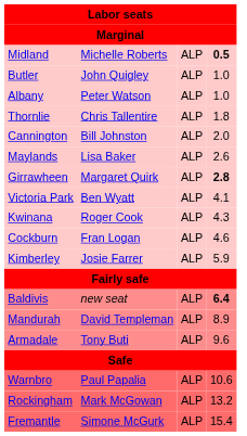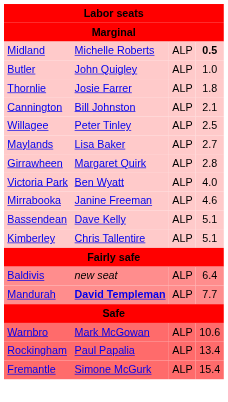- row: Albany | Peter Watson | ALP | 1.0
Thornlie | column 2: Chris Tallentire -> Josie Farrer
Cannington | column 4: 2.0 -> 2.1
+ row: Willagee | Peter Tinley | ALP | 2.5
Maylands | column 4: 2.6 -> 2.7
Girrawheen | column 4: bold -> normal
Victoria Park | column 4: 4.1 -> 4.0
- row: Kwinana | Roger Cook | ALP | 4.3
- row: Cockburn | Fran Logan | ALP | 4.6
+ row: Mirrabooka | Janine Freeman | ALP | 4.6
+ row: Bassendean | Dave Kelly | ALP | 5.1
Kimberley | column 2: Josie Farrer -> Chris Tallentire
Kimberley | column 4: 5.9 -> 5.1
Baldivis | column 4: bold -> normal
Mandurah | column 2: normal -> bold
Mandurah | column 4: 8.9 -> 7.7
- row: Armadale | Tony Buti | ALP | 9.6
Warnbro | column 2: Paul Papalia -> Mark McGowan
Rockingham | column 2: Mark McGowan -> Paul Papalia
Rockingham | column 4: 13.2 -> 13.4
